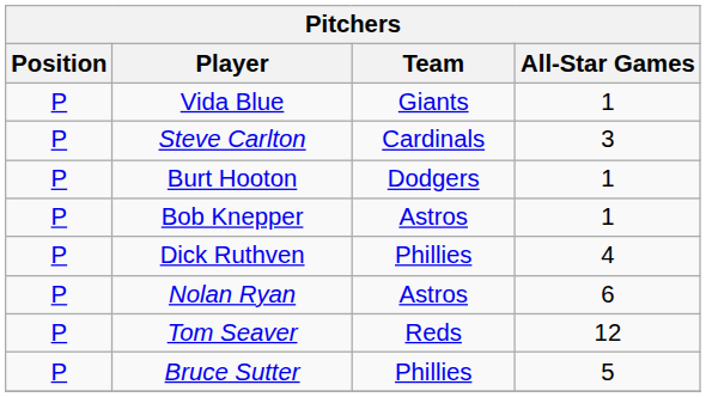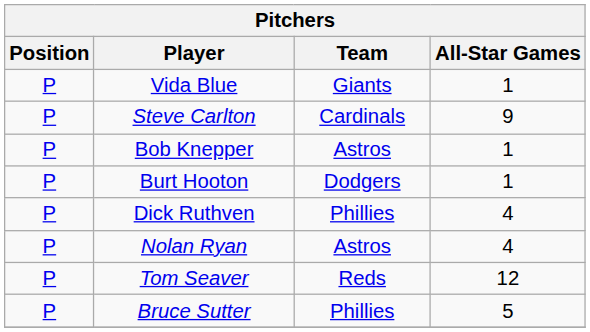Steve Carlton | All-Star Games: 3 -> 9
rows swapped: Burt Hooton <-> Bob Knepper
Nolan Ryan | All-Star Games: 6 -> 4
